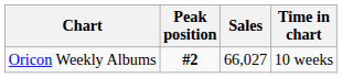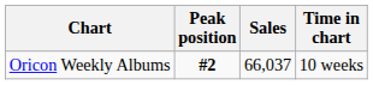Oricon Weekly Albums | Sales: 66,027 -> 66,037
